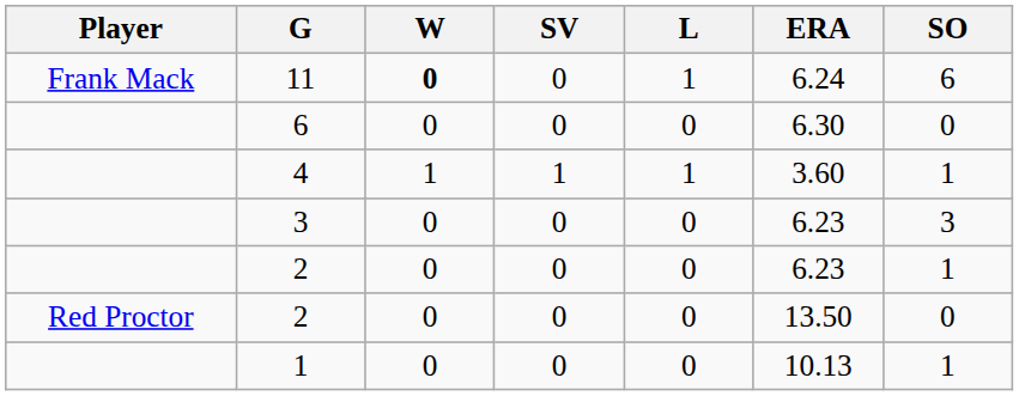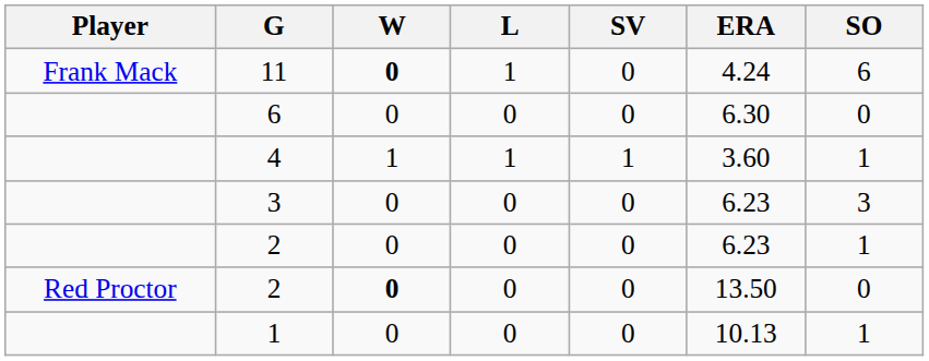columns swapped: L <-> SV
11 | ERA: 6.24 -> 4.24
Red Proctor / 2 | W: normal -> bold
